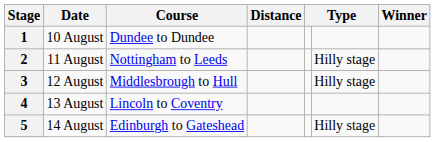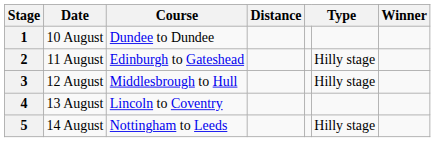2 | Course: Nottingham to Leeds -> Edinburgh to Gateshead
5 | Course: Edinburgh to Gateshead -> Nottingham to Leeds
